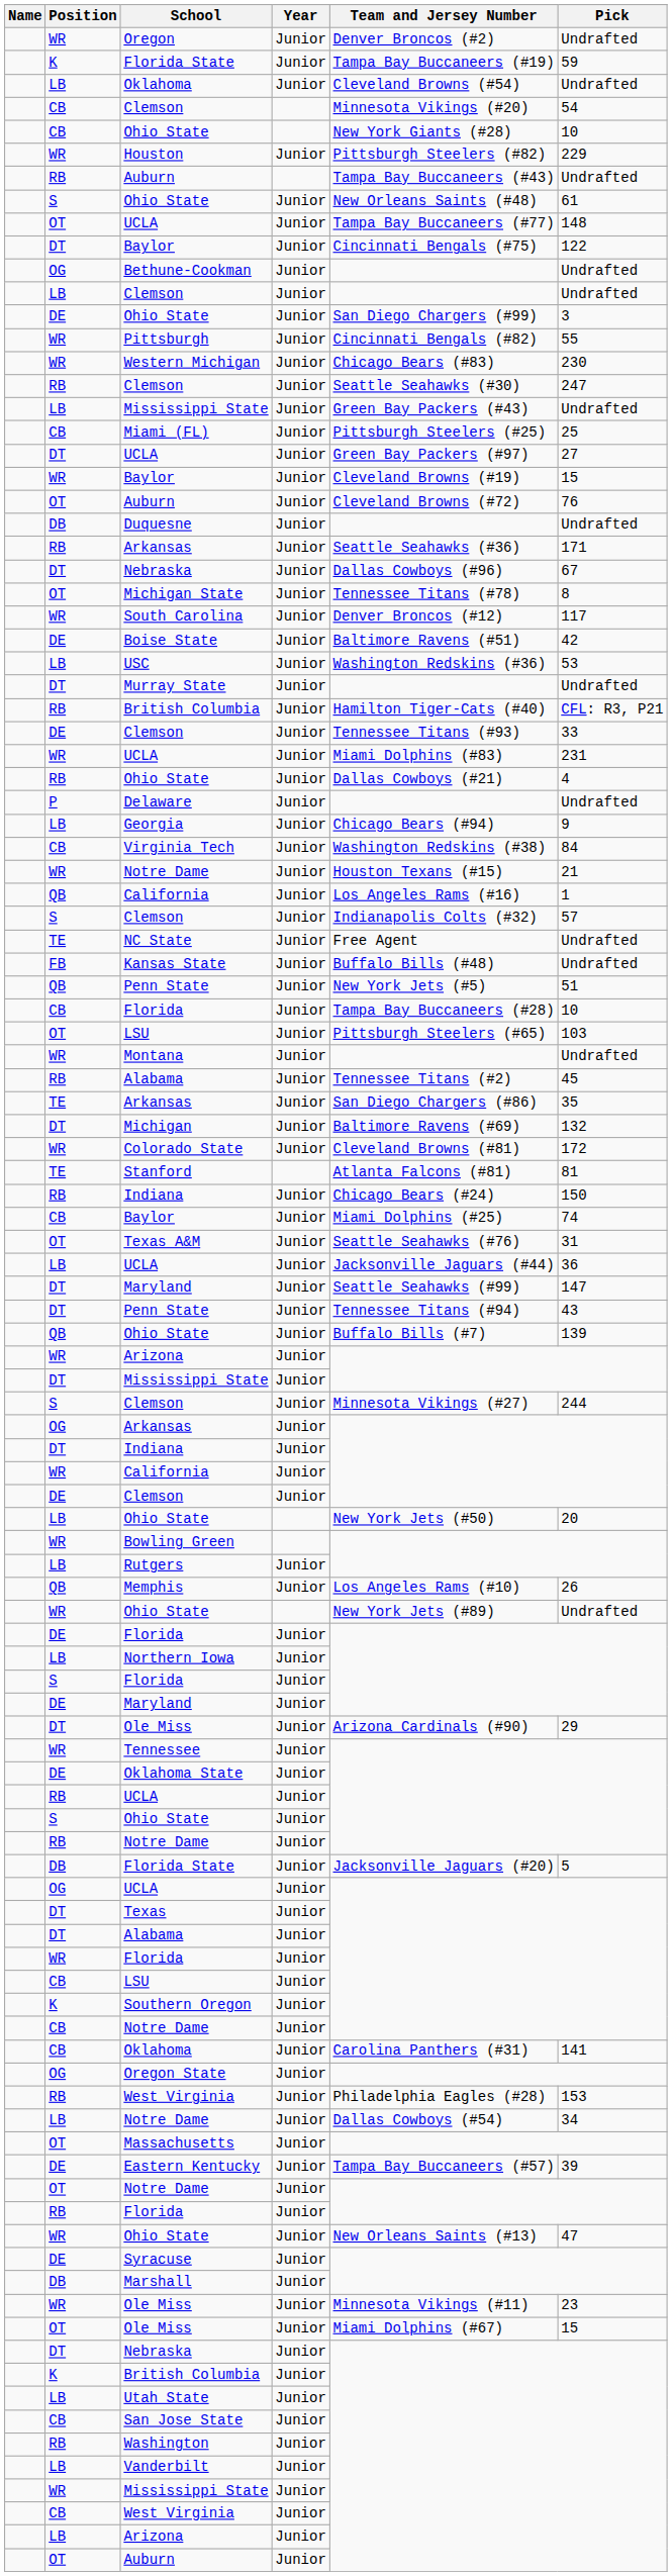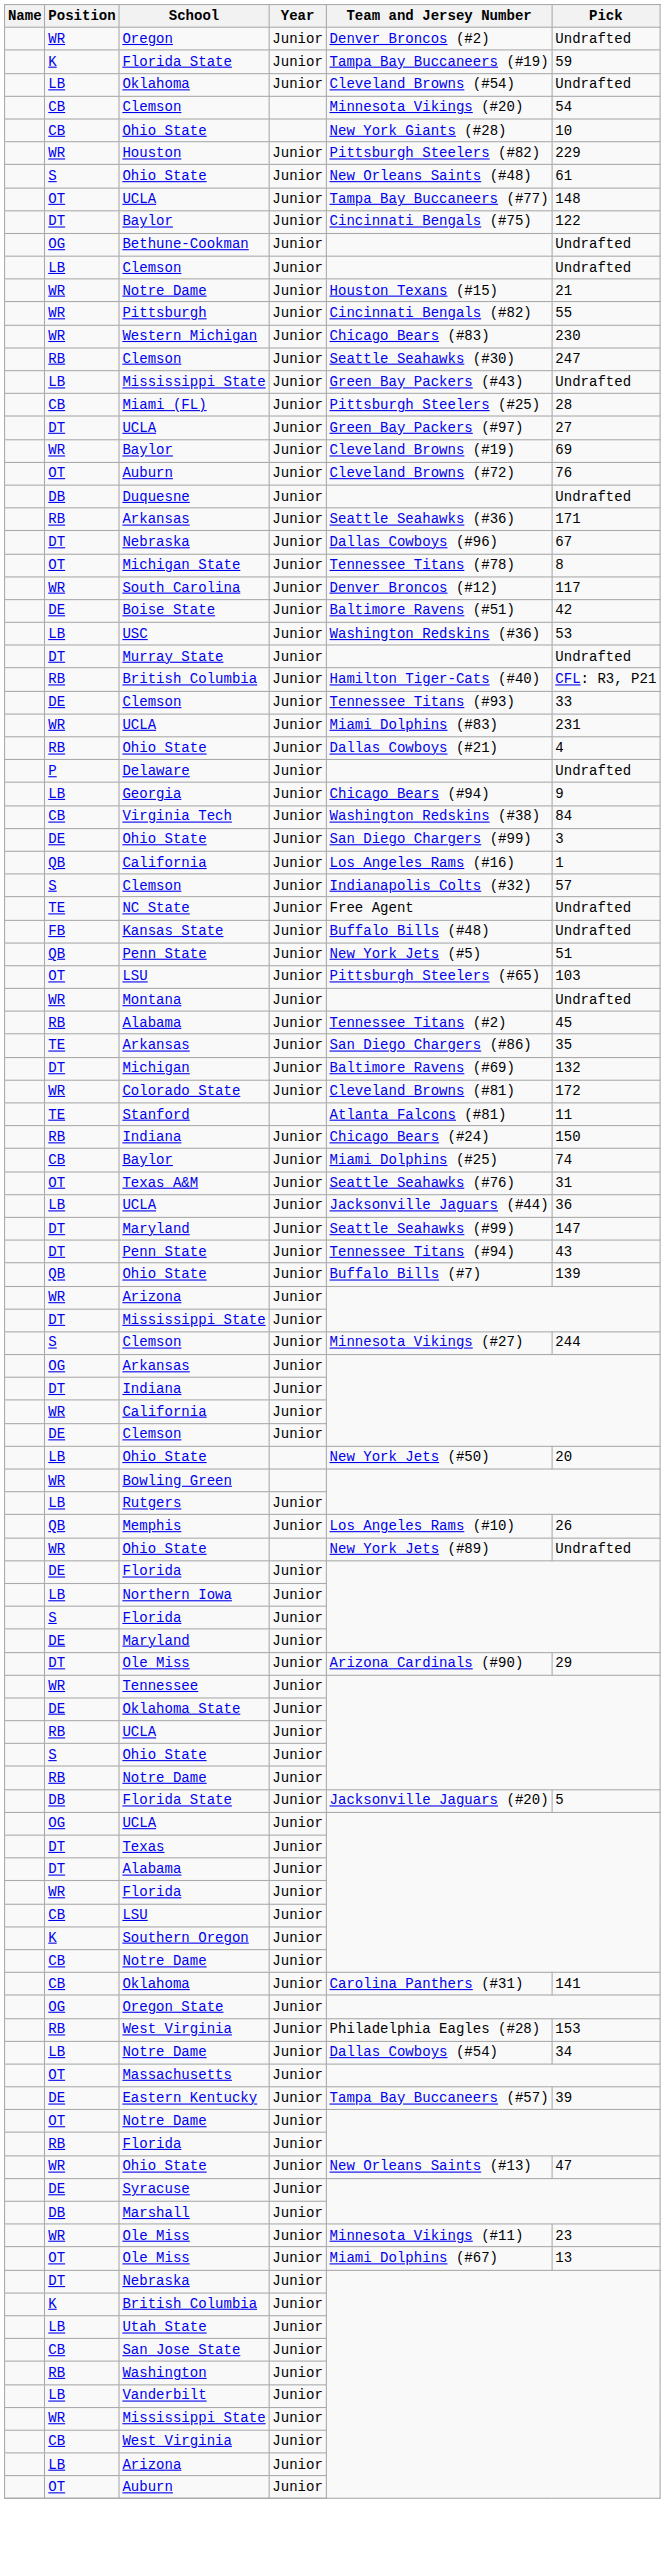- row: RB | Auburn | Tampa Bay Buccaneers (#43) | Undrafted
rows swapped: DE / Ohio State <-> WR / Notre Dame
Miami (FL) | Pick: 25 -> 28
WR / Baylor | Pick: 15 -> 69
- row: CB | Florida | Junior | Tampa Bay Buccaneers (#28) | 10
Stanford | Pick: 81 -> 11
OT / Ole Miss | Pick: 15 -> 13
